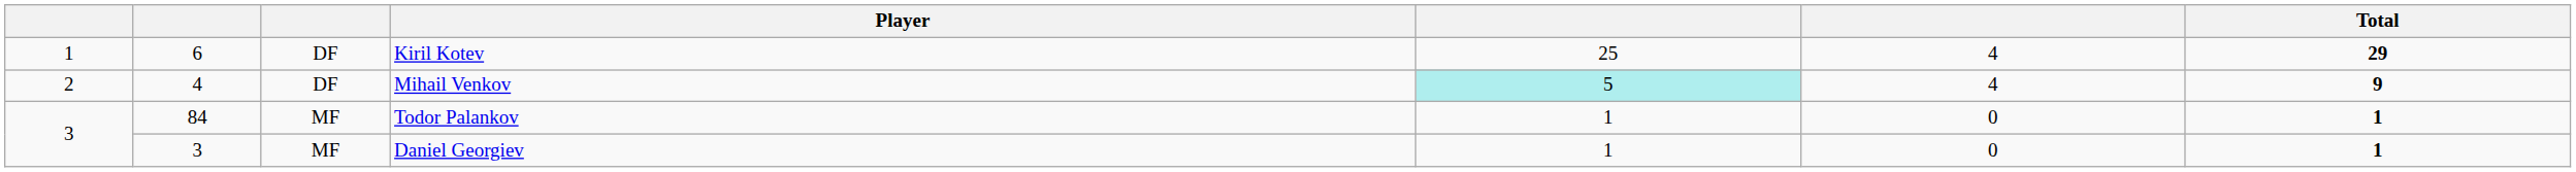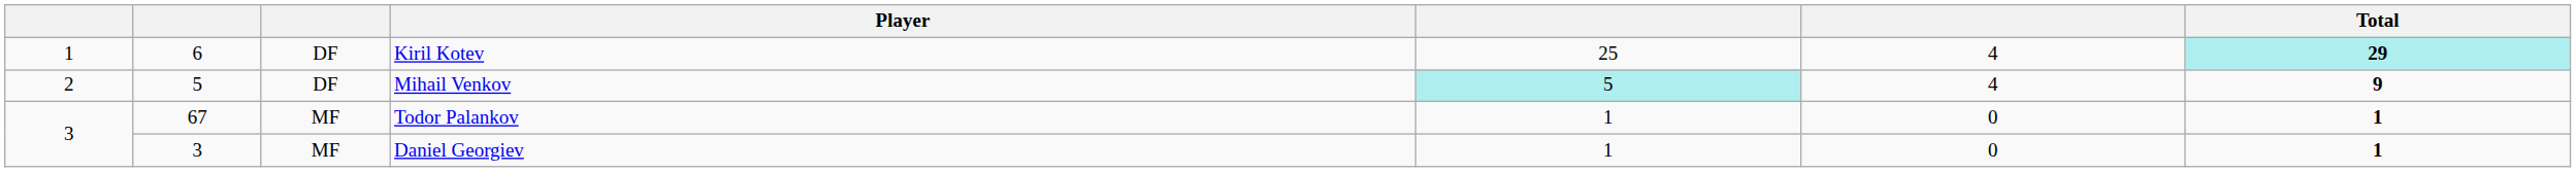Kiril Kotev | Total: no background -> paleturquoise background
Mihail Venkov | column 2: 4 -> 5
Todor Palankov | column 2: 84 -> 67
